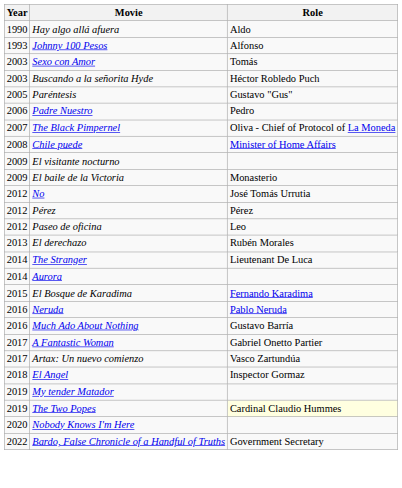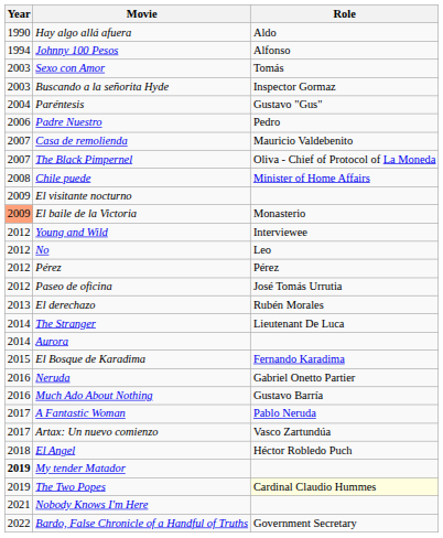Johnny 100 Pesos | Year: 1993 -> 1994
Buscando a la señorita Hyde | Role: Héctor Robledo Puch -> Inspector Gormaz
Paréntesis | Year: 2005 -> 2004
+ row: 2007 | Casa de remolienda | Mauricio Valdebenito
El baile de la Victoria | Year: no background -> lightsalmon background
+ row: 2012 | Young and Wild | Interviewee
No | Role: José Tomás Urrutia -> Leo
Paseo de oficina | Role: Leo -> José Tomás Urrutia
Neruda | Role: Pablo Neruda -> Gabriel Onetto Partier
A Fantastic Woman | Role: Gabriel Onetto Partier -> Pablo Neruda
El Angel | Role: Inspector Gormaz -> Héctor Robledo Puch
My tender Matador | Year: normal -> bold
Nobody Knows I'm Here | Year: 2020 -> 2021
